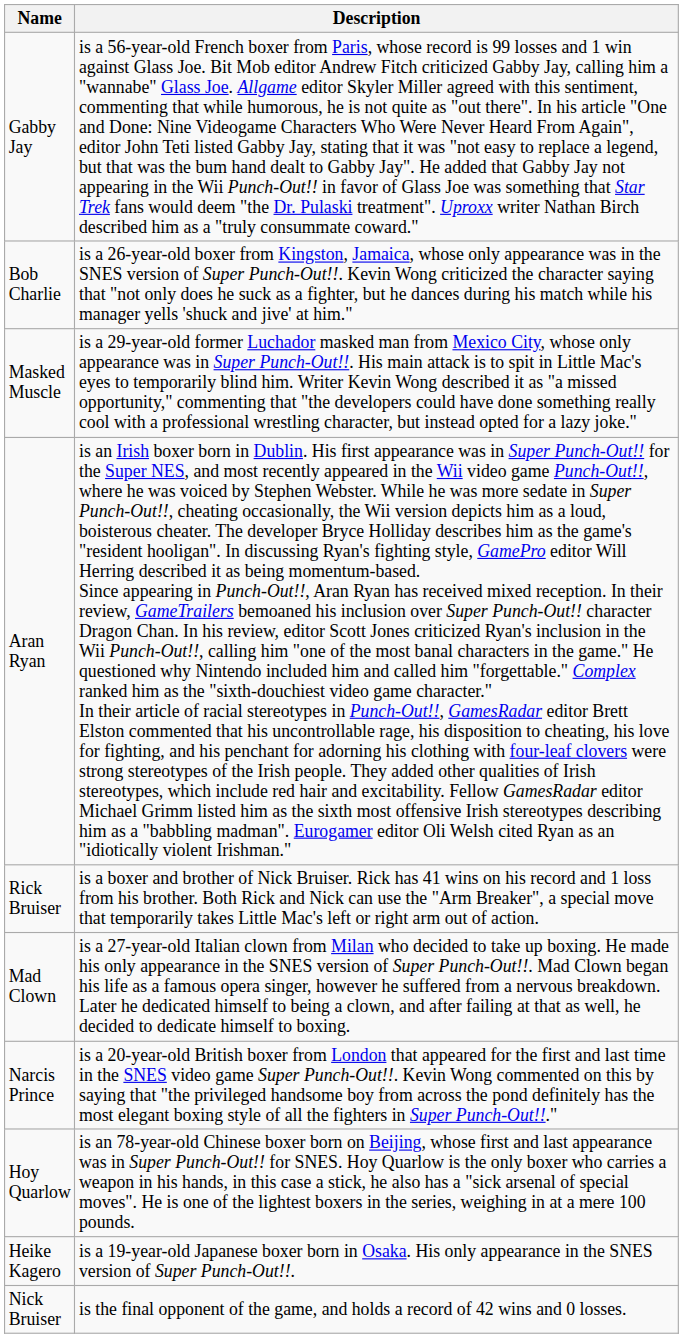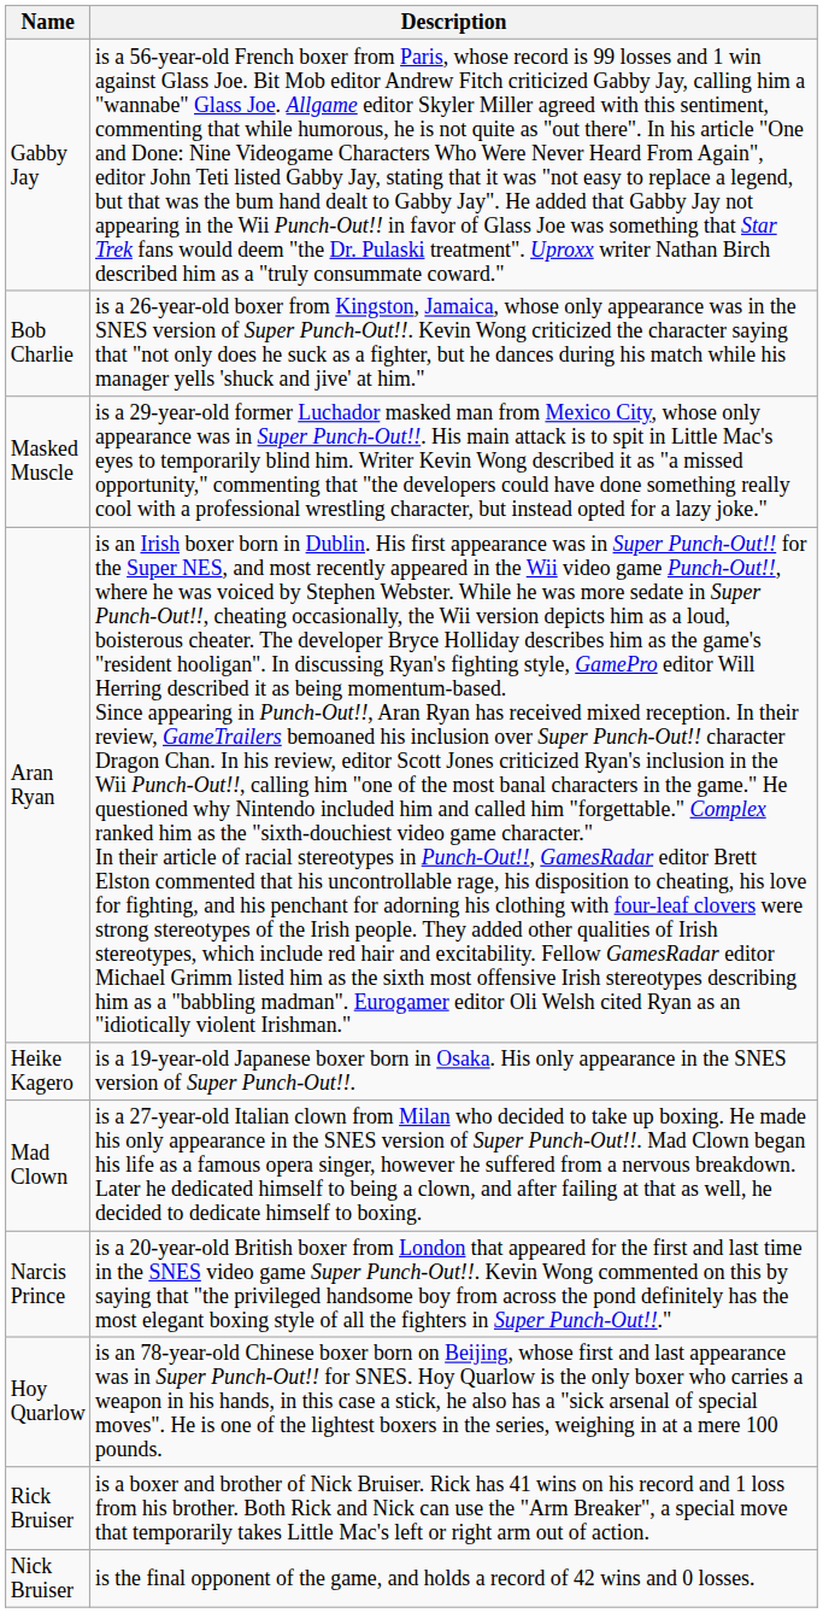rows swapped: Heike Kagero <-> Rick Bruiser
